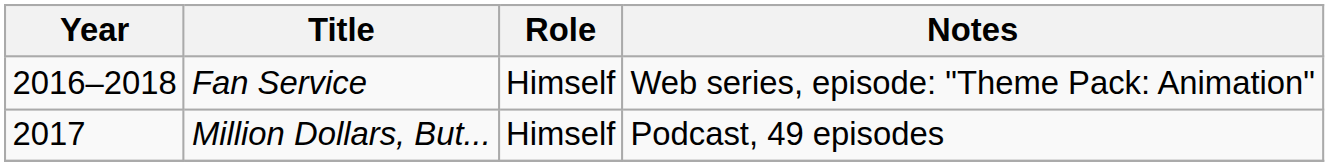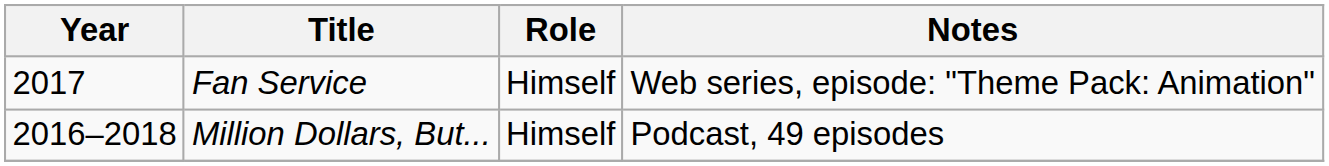Fan Service | Year: 2016–2018 -> 2017
Million Dollars, But... | Year: 2017 -> 2016–2018
